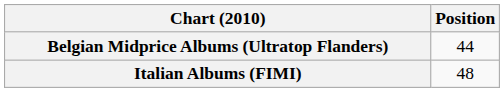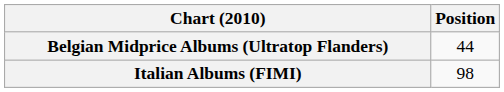Italian Albums (FIMI) | Position: 48 -> 98
